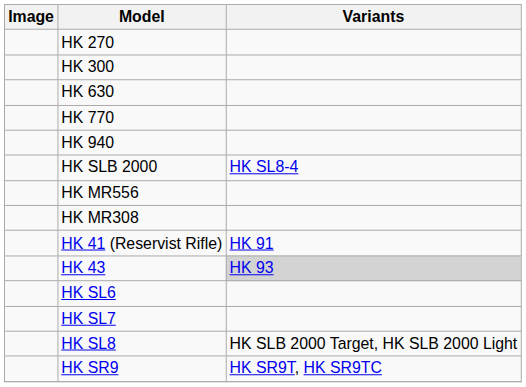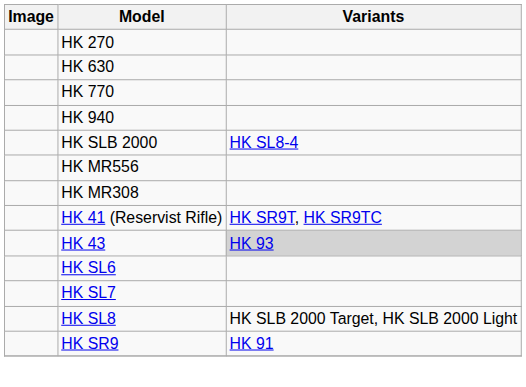- row: HK 300
HK 41 (Reservist Rifle) | Variants: HK 91 -> HK SR9T, HK SR9TC
HK SR9 | Variants: HK SR9T, HK SR9TC -> HK 91
